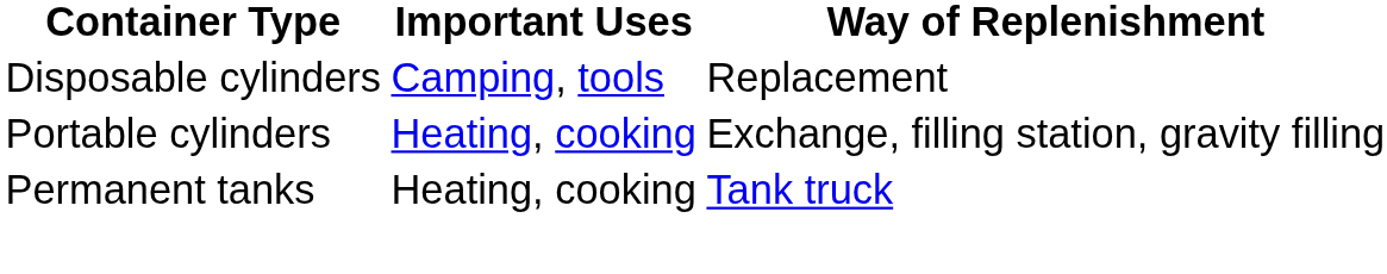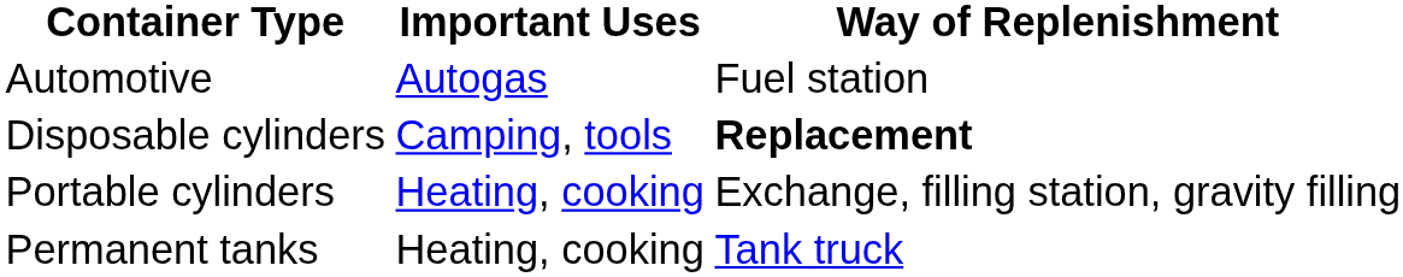+ row: Automotive | Autogas | Fuel station
Disposable cylinders | Way of Replenishment: normal -> bold
